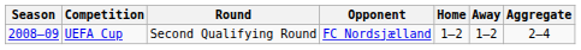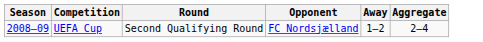- column: Home | 1–2
